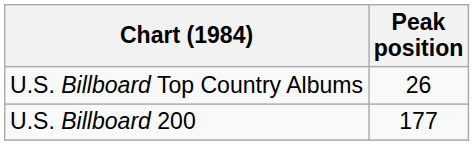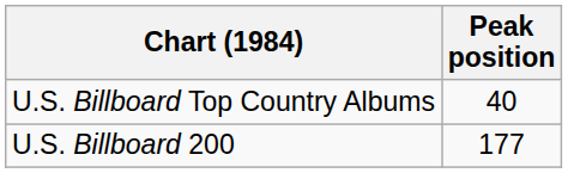U.S. Billboard Top Country Albums | Peak position: 26 -> 40
